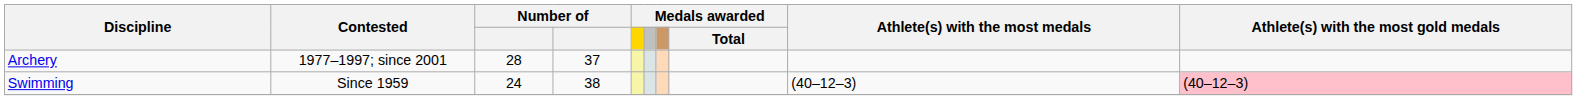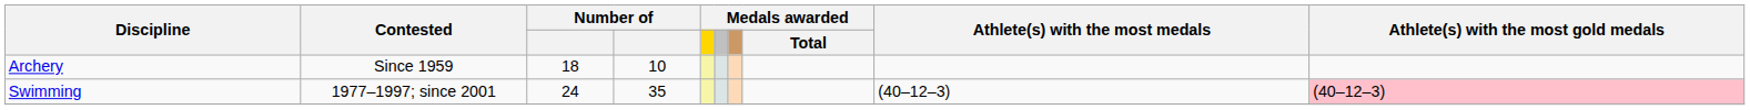Archery | Contested: 1977–1997; since 2001 -> Since 1959
Archery | column 3: 28 -> 18
Archery | column 4: 37 -> 10
Swimming | Contested: Since 1959 -> 1977–1997; since 2001
Swimming | column 4: 38 -> 35
